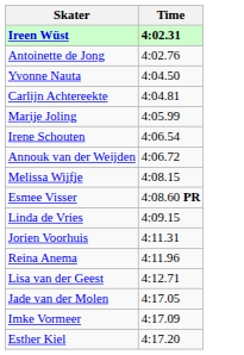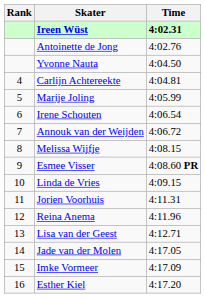+ column: Rank | 4 | 5 | 6 | 7 | 8 | 9 | 10 | 11 | 12 | 13 | 14 | 15 | 16
